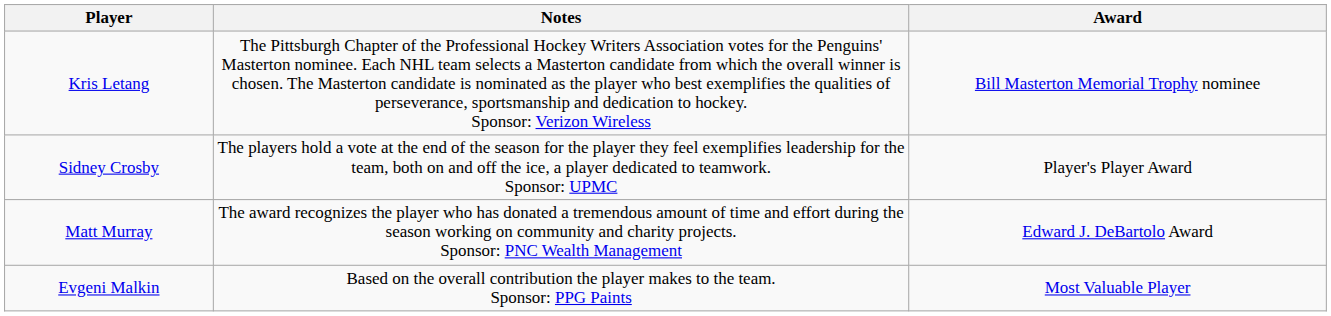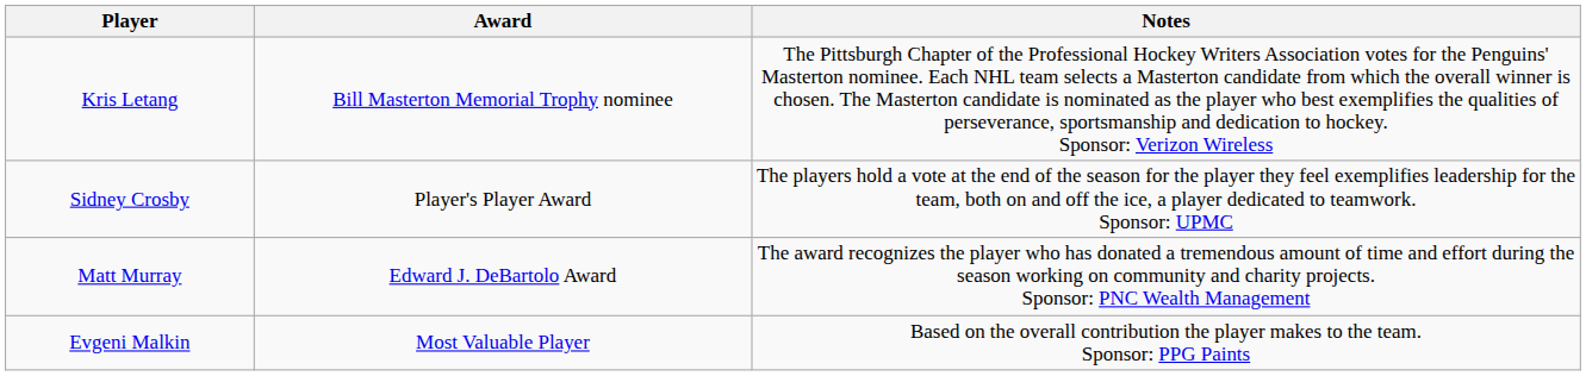columns swapped: Award <-> Notes
